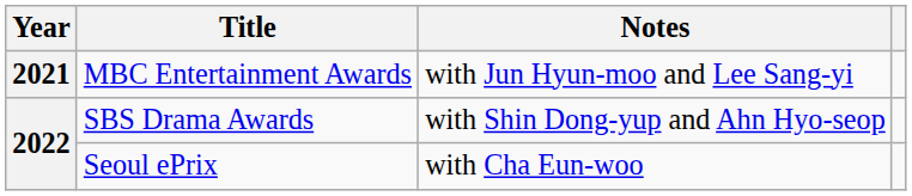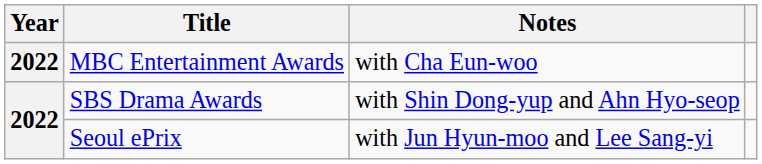MBC Entertainment Awards | Year: 2021 -> 2022
MBC Entertainment Awards | Notes: with Jun Hyun-moo and Lee Sang-yi -> with Cha Eun-woo
Seoul ePrix | Notes: with Cha Eun-woo -> with Jun Hyun-moo and Lee Sang-yi
